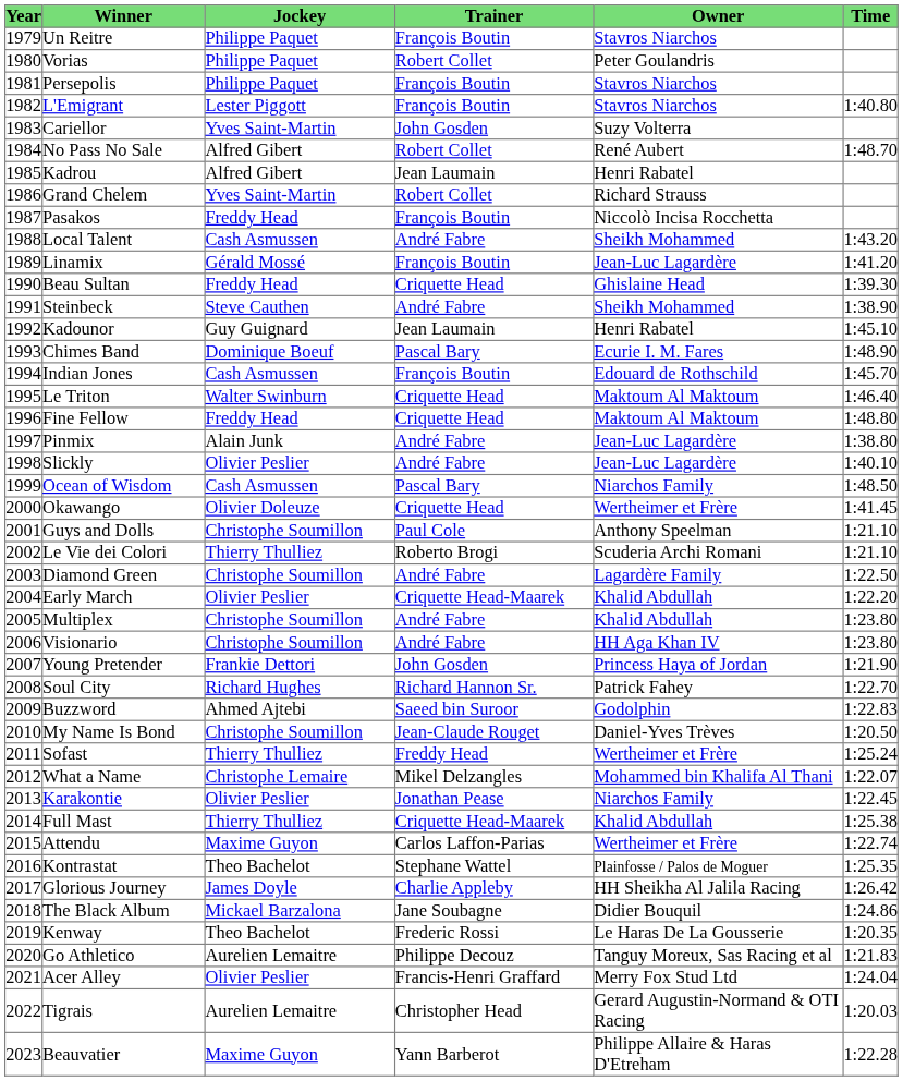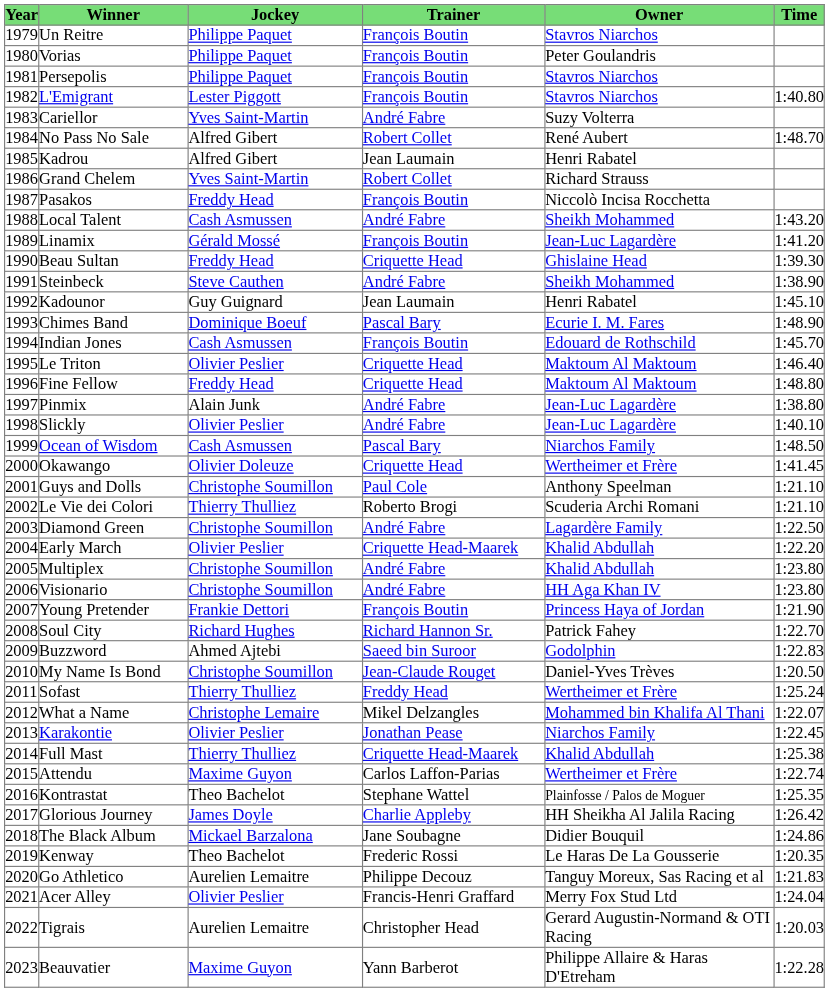Vorias | Trainer: Robert Collet -> François Boutin
Cariellor | Trainer: John Gosden -> André Fabre
Le Triton | Jockey: Walter Swinburn -> Olivier Peslier
Young Pretender | Trainer: John Gosden -> François Boutin
